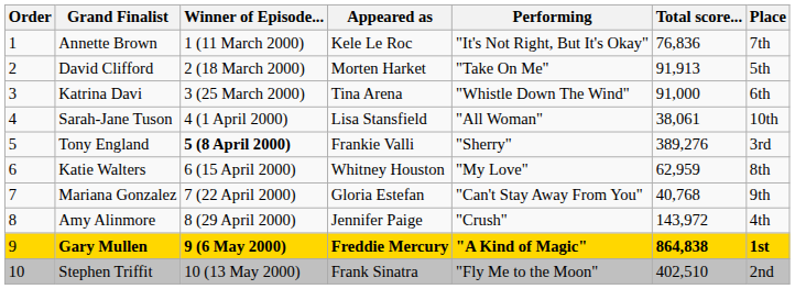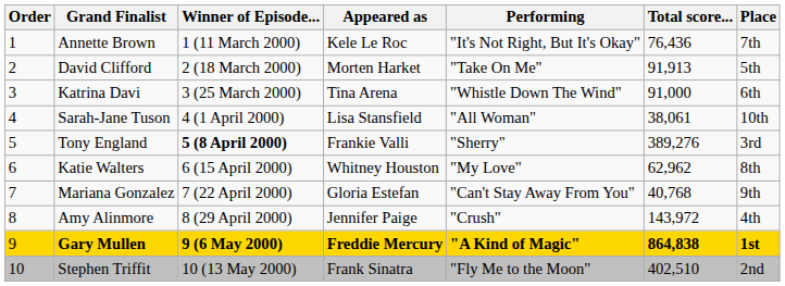Annette Brown | Total score...: 76,836 -> 76,436
Katie Walters | Total score...: 62,959 -> 62,962
